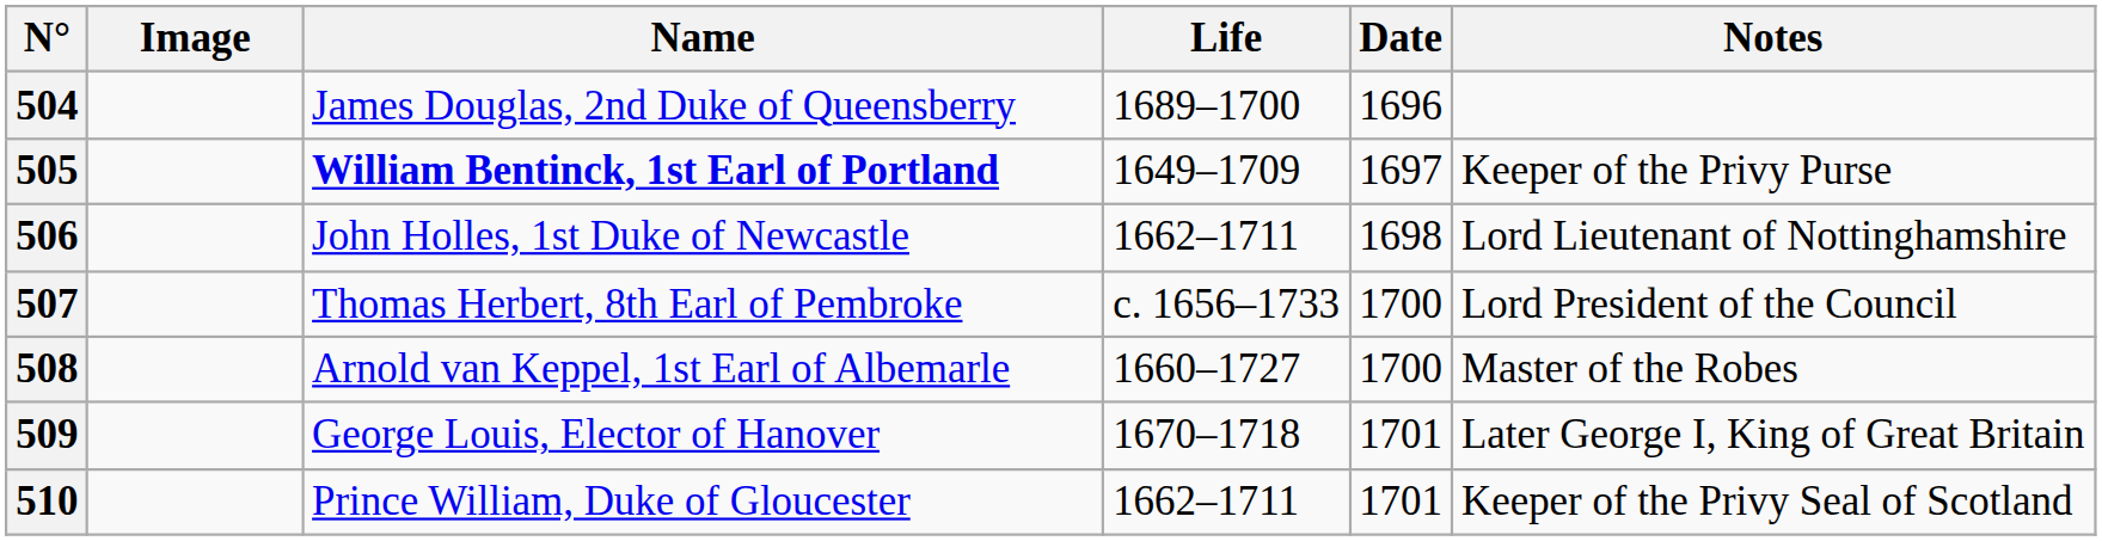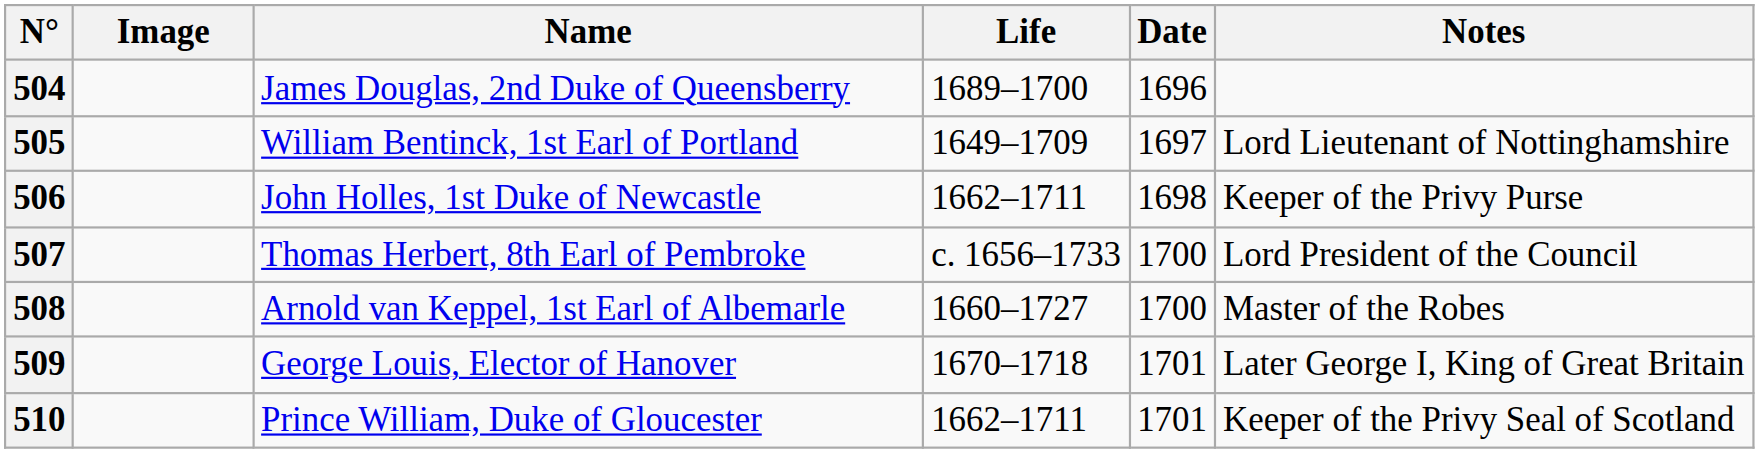505 | Name: bold -> normal
505 | Notes: Keeper of the Privy Purse -> Lord Lieutenant of Nottinghamshire
506 | Notes: Lord Lieutenant of Nottinghamshire -> Keeper of the Privy Purse
